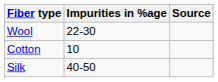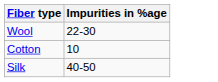- column: Source
